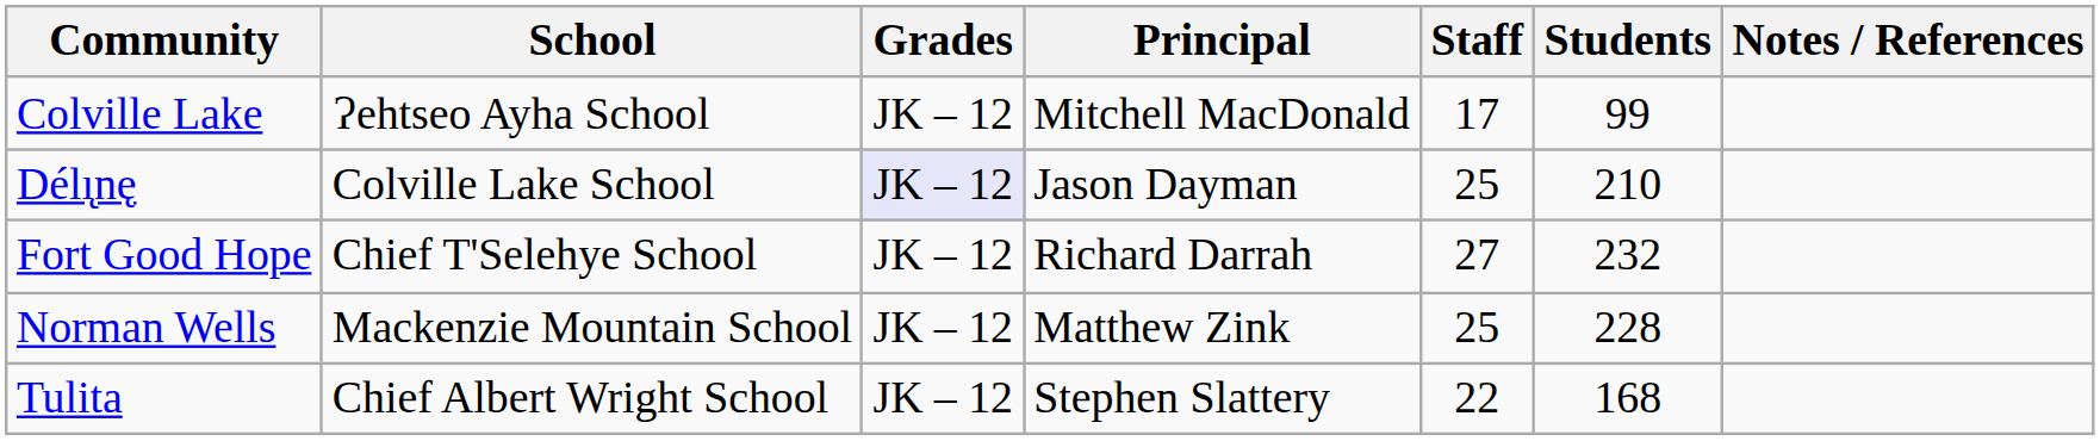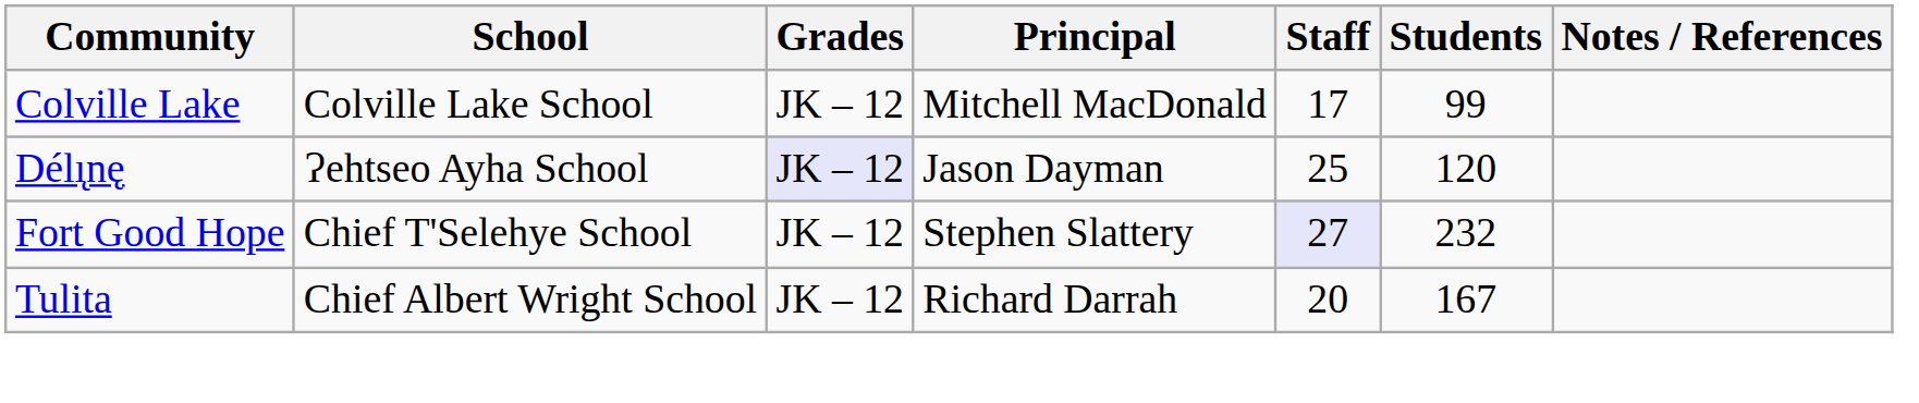Colville Lake | School: Ɂehtseo Ayha School -> Colville Lake School
Délı̨nę | School: Colville Lake School -> Ɂehtseo Ayha School
Délı̨nę | Students: 210 -> 120
Fort Good Hope | Principal: Richard Darrah -> Stephen Slattery
Fort Good Hope | Staff: no background -> lavender background
- row: Norman Wells | Mackenzie Mountain School | JK – 12 | Matthew Zink | 25 | 228
Tulita | Principal: Stephen Slattery -> Richard Darrah
Tulita | Staff: 22 -> 20
Tulita | Students: 168 -> 167
